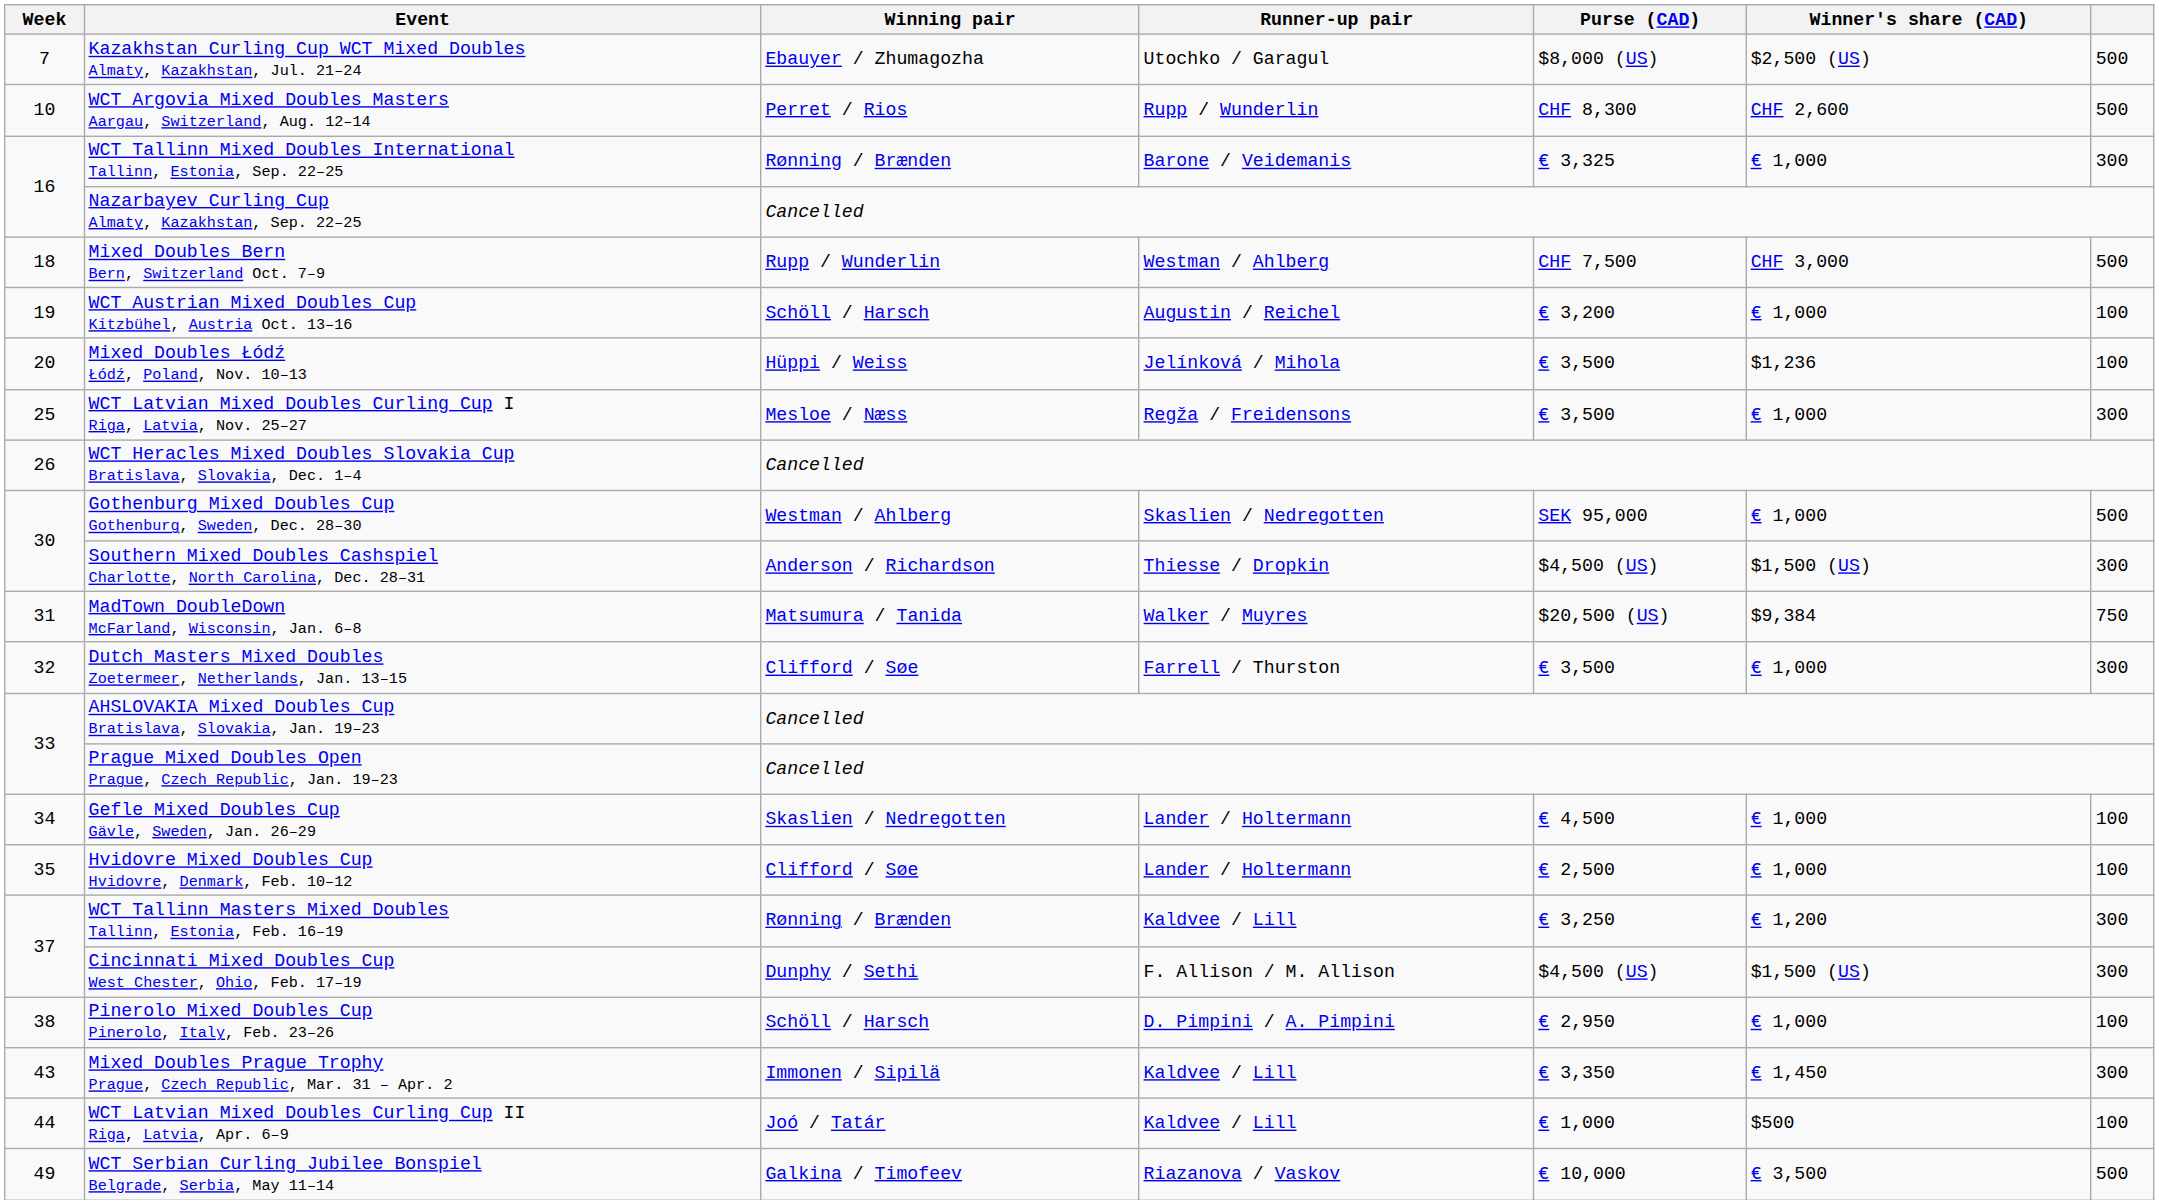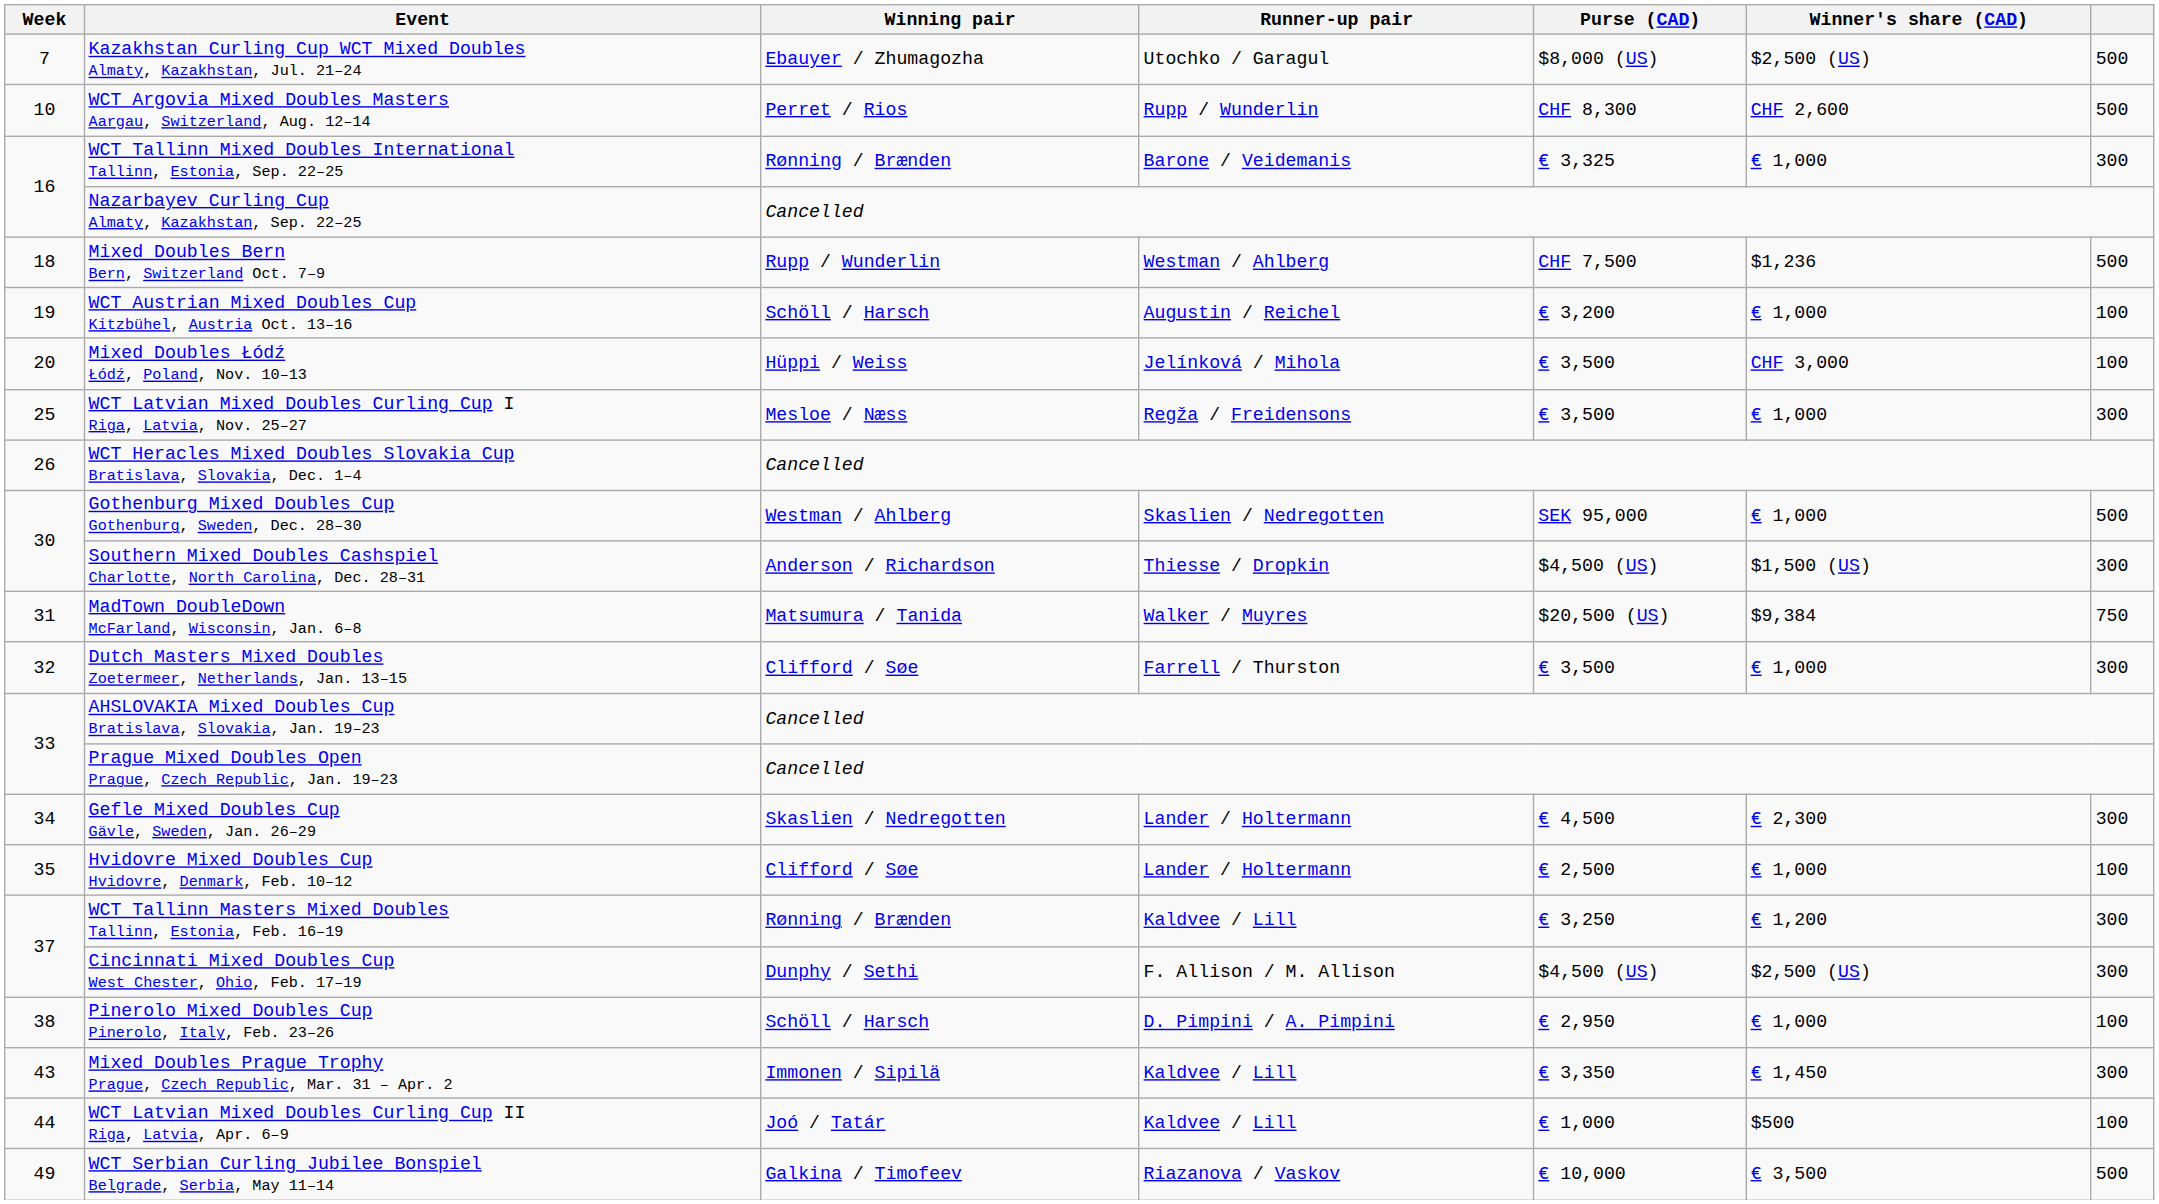Mixed Doubles Bern Bern, Switzerland Oct. 7–9 | Winner's share (CAD): CHF 3,000 -> $1,236
Mixed Doubles Łódź Łódź, Poland, Nov. 10–13 | Winner's share (CAD): $1,236 -> CHF 3,000
Gefle Mixed Doubles Cup Gävle, Sweden, Jan. 26–29 | Winner's share (CAD): € 1,000 -> € 2,300
Gefle Mixed Doubles Cup Gävle, Sweden, Jan. 26–29 | column 7: 100 -> 300
Cincinnati Mixed Doubles Cup West Chester, Ohio, Feb. 17–19 | Winner's share (CAD): $1,500 (US) -> $2,500 (US)
